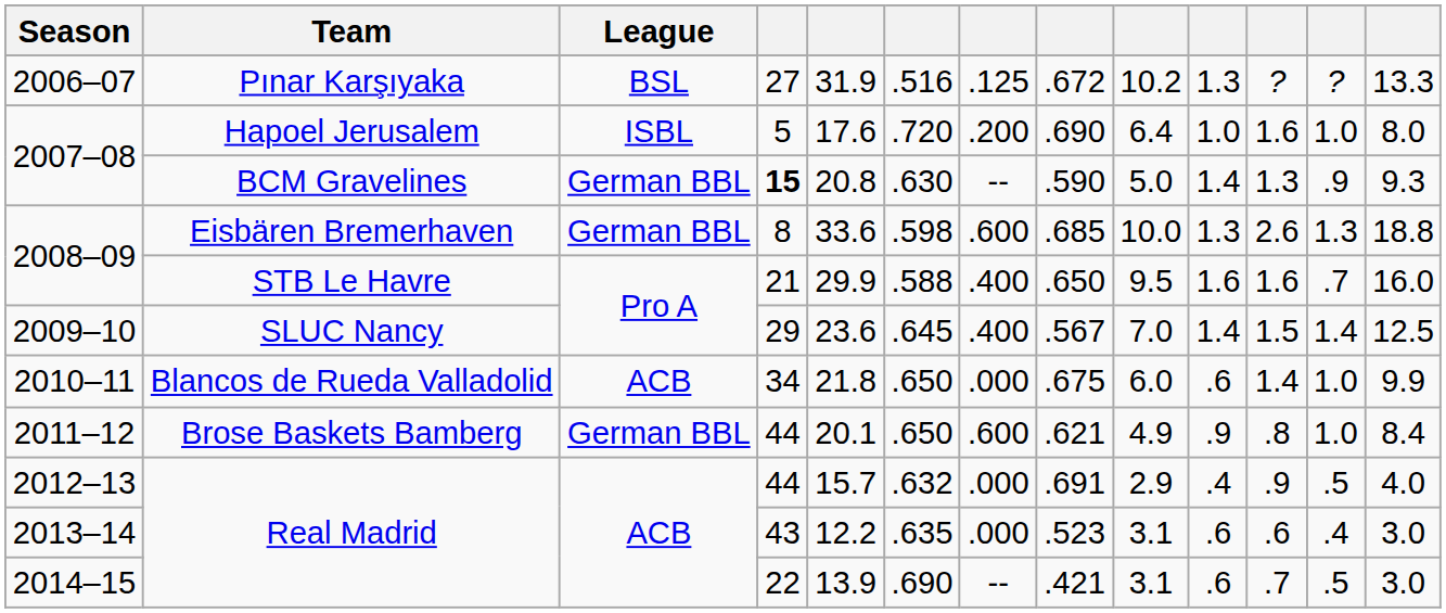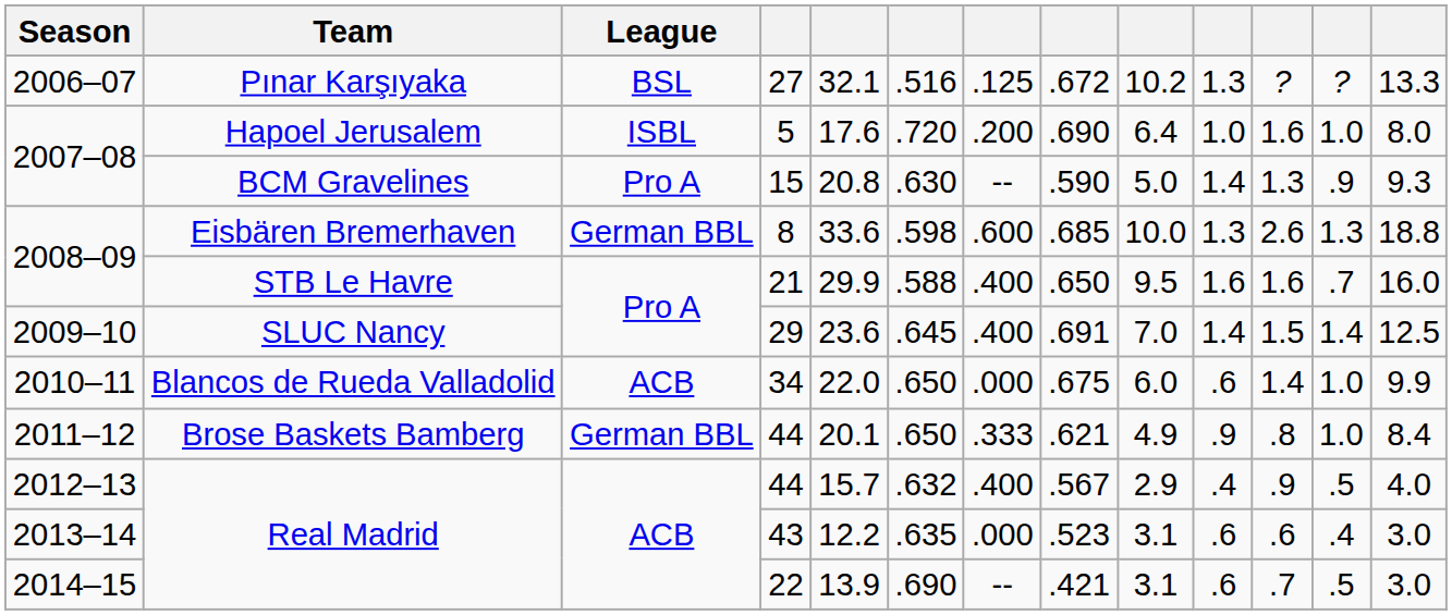2006–07 | column 5: 31.9 -> 32.1
2007–08 / BCM Gravelines | League: German BBL -> Pro A
2007–08 / BCM Gravelines | column 4: bold -> normal
2009–10 | column 8: .567 -> .691
2010–11 | column 5: 21.8 -> 22.0
2011–12 | column 7: .600 -> .333
2012–13 | column 7: .000 -> .400
2012–13 | column 8: .691 -> .567
